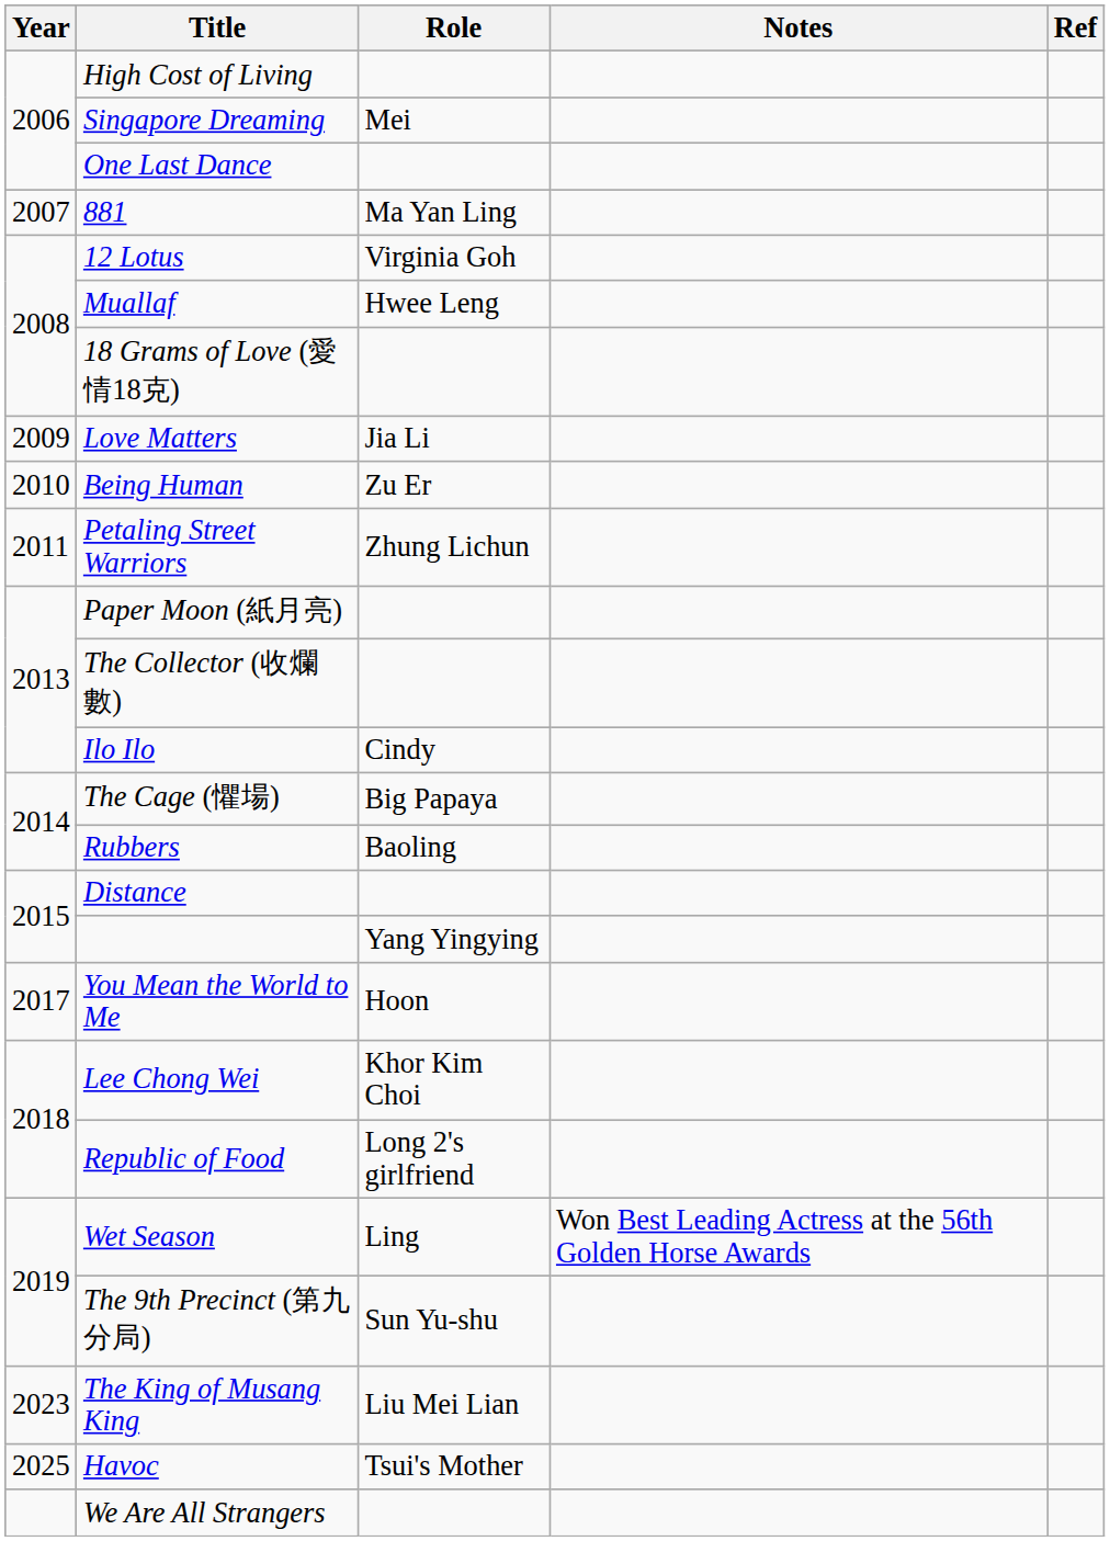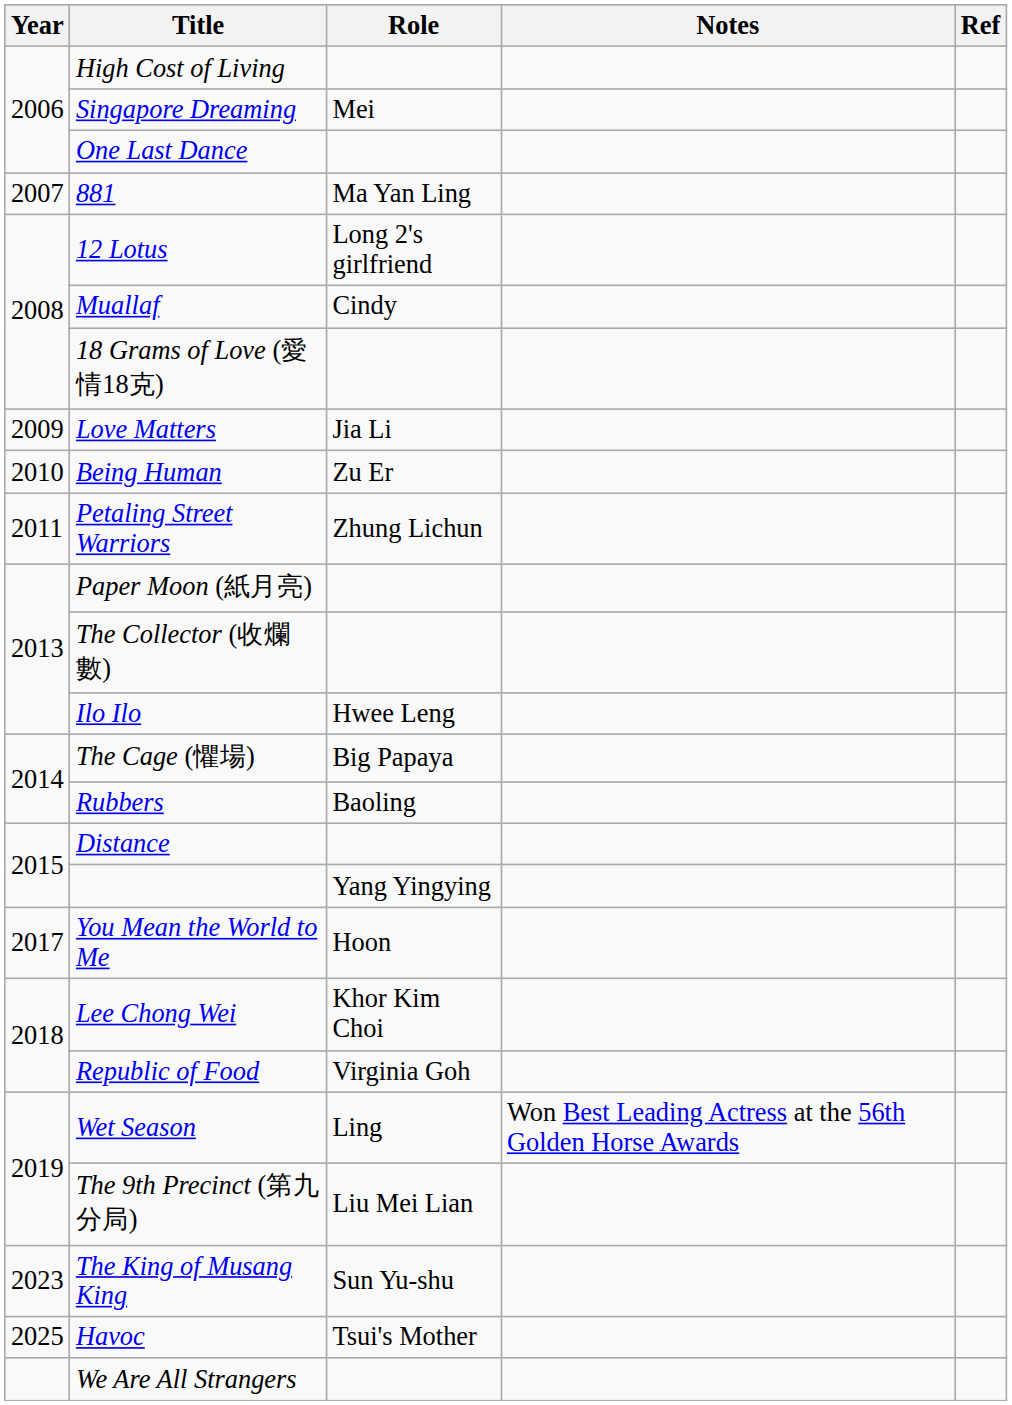12 Lotus | Role: Virginia Goh -> Long 2's girlfriend
Muallaf | Role: Hwee Leng -> Cindy
Ilo Ilo | Role: Cindy -> Hwee Leng
Republic of Food | Role: Long 2's girlfriend -> Virginia Goh
The 9th Precinct (第九分局) | Role: Sun Yu-shu -> Liu Mei Lian
The King of Musang King | Role: Liu Mei Lian -> Sun Yu-shu
